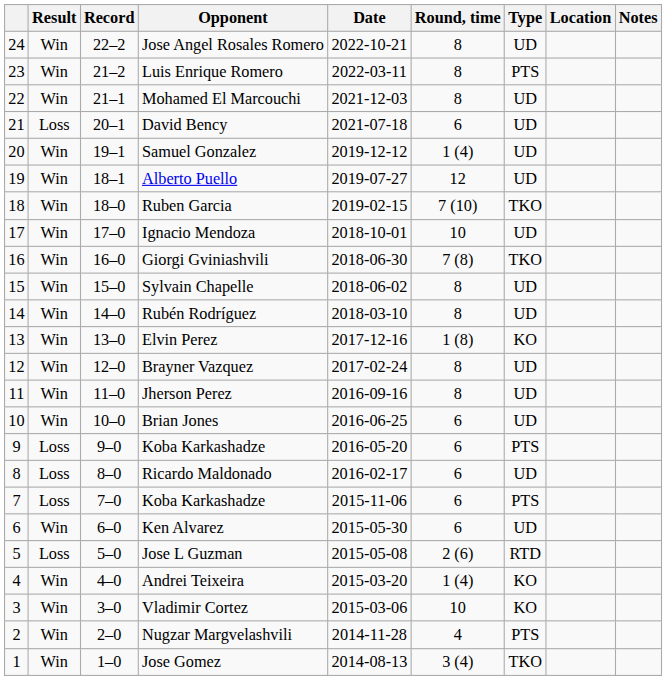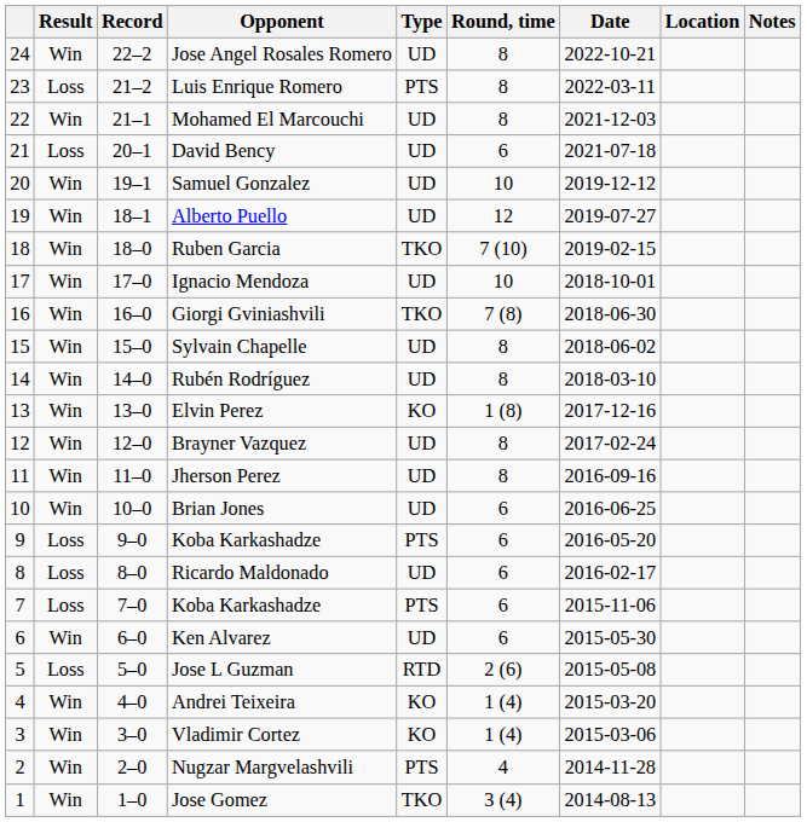columns swapped: Type <-> Date
Luis Enrique Romero | Result: Win -> Loss
Samuel Gonzalez | Round, time: 1 (4) -> 10
Vladimir Cortez | Round, time: 10 -> 1 (4)
